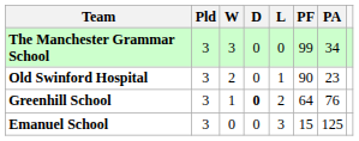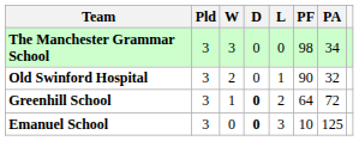The Manchester Grammar School | PF: 99 -> 98
Old Swinford Hospital | PA: 23 -> 32
Greenhill School | PA: 76 -> 72
Emanuel School | D: normal -> bold
Emanuel School | PF: 15 -> 10
